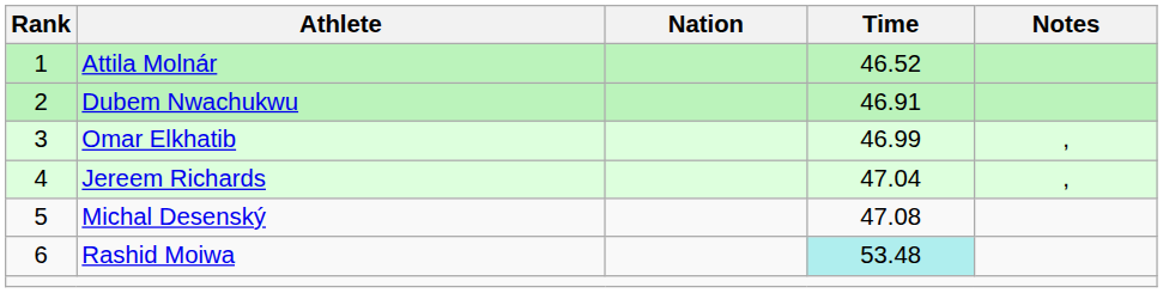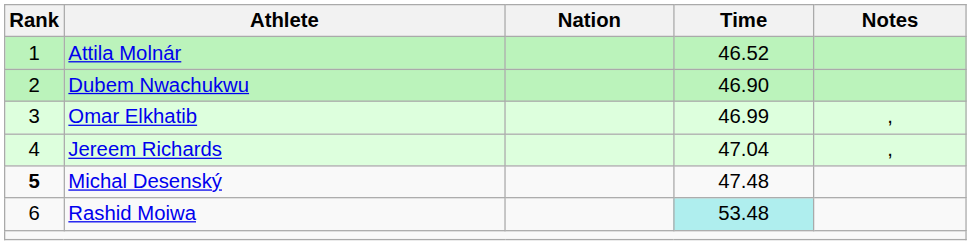Dubem Nwachukwu | Time: 46.91 -> 46.90
Michal Desenský | Rank: normal -> bold
Michal Desenský | Time: 47.08 -> 47.48
